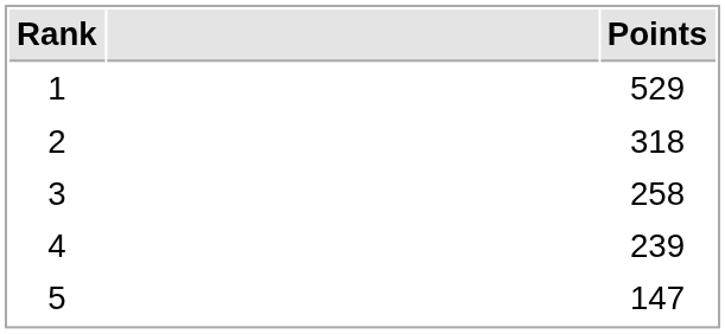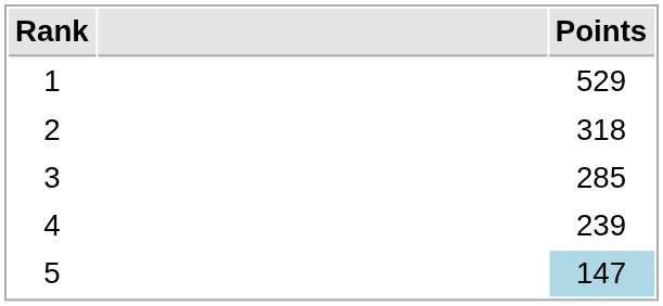3 | Points: 258 -> 285
5 | Points: no background -> lightblue background
